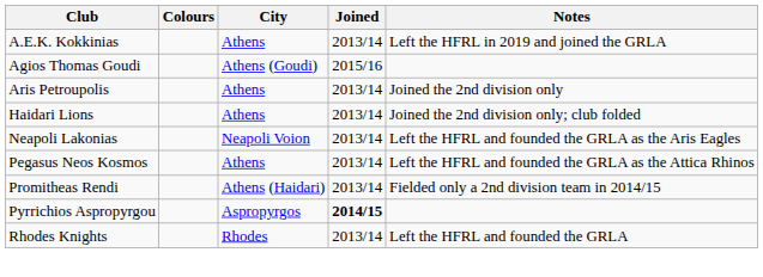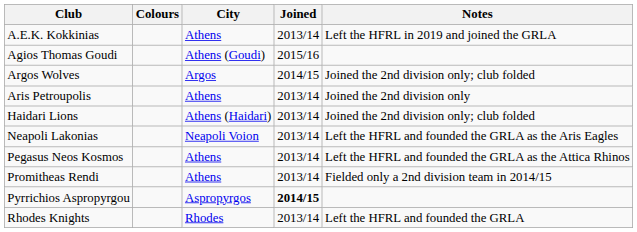+ row: Argos Wolves | Argos | 2014/15 | Joined the 2nd division only; club folded
Haidari Lions | City: Athens -> Athens (Haidari)
Promitheas Rendi | City: Athens (Haidari) -> Athens
